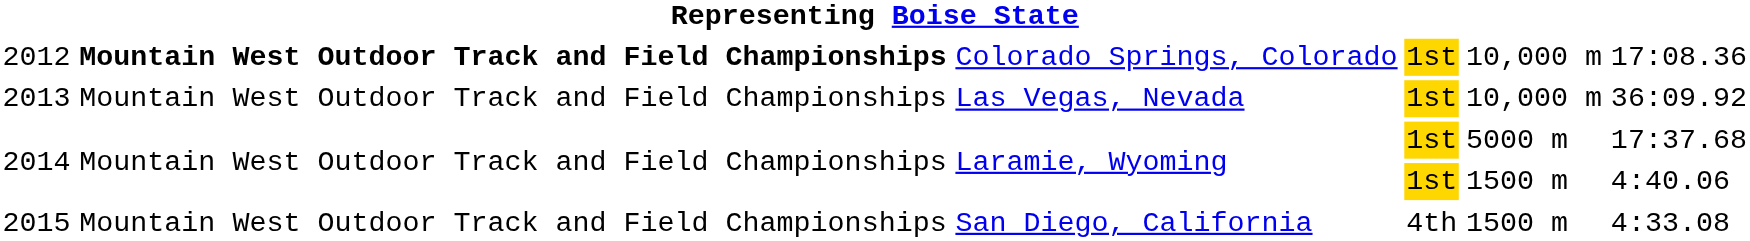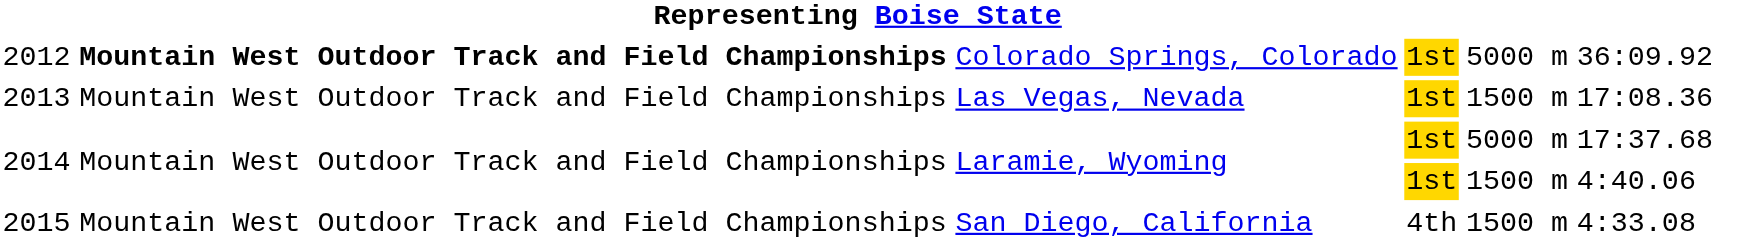2012 | column 5: 10,000 m -> 5000 m
2012 | column 6: 17:08.36 -> 36:09.92
2013 | column 5: 10,000 m -> 1500 m
2013 | column 6: 36:09.92 -> 17:08.36
